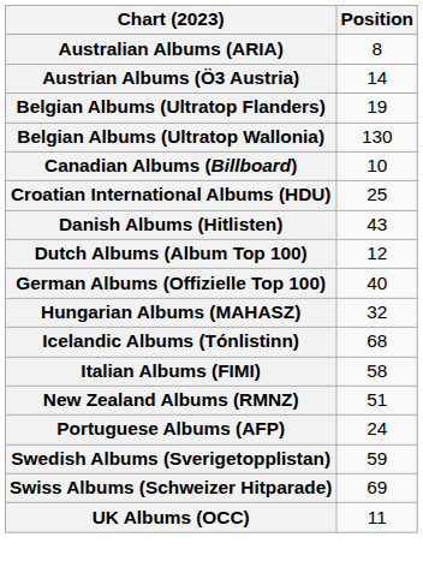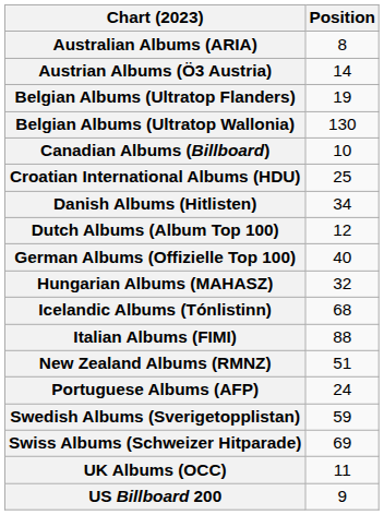Danish Albums (Hitlisten) | Position: 43 -> 34
Italian Albums (FIMI) | Position: 58 -> 88
+ row: US Billboard 200 | 9
